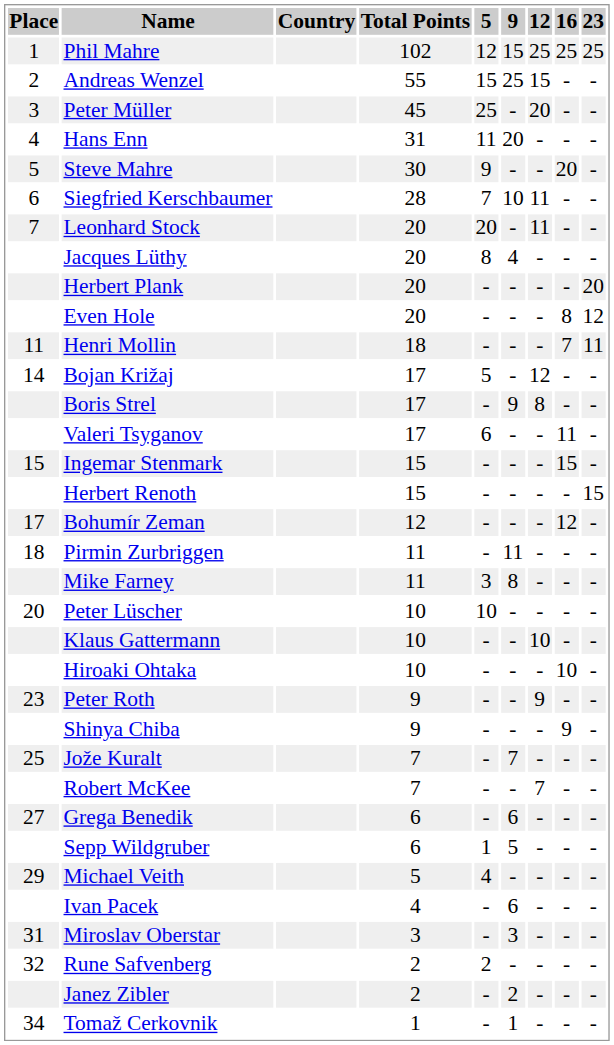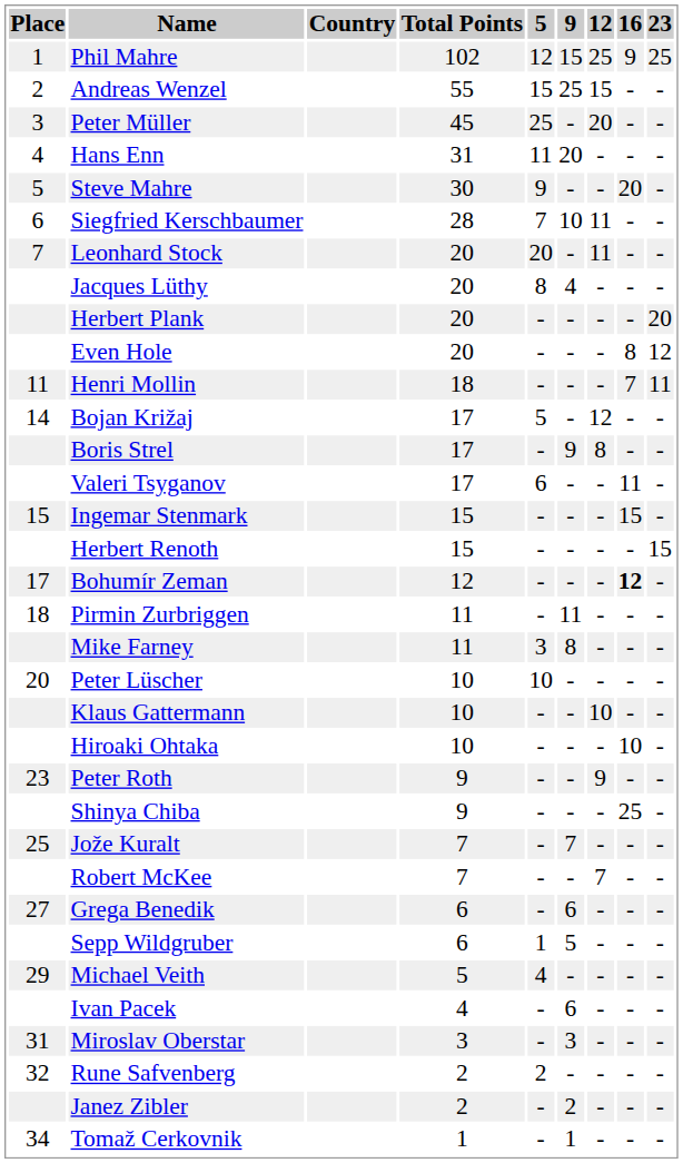Phil Mahre | 16: 25 -> 9
Bohumír Zeman | 16: normal -> bold
Shinya Chiba | 16: 9 -> 25
